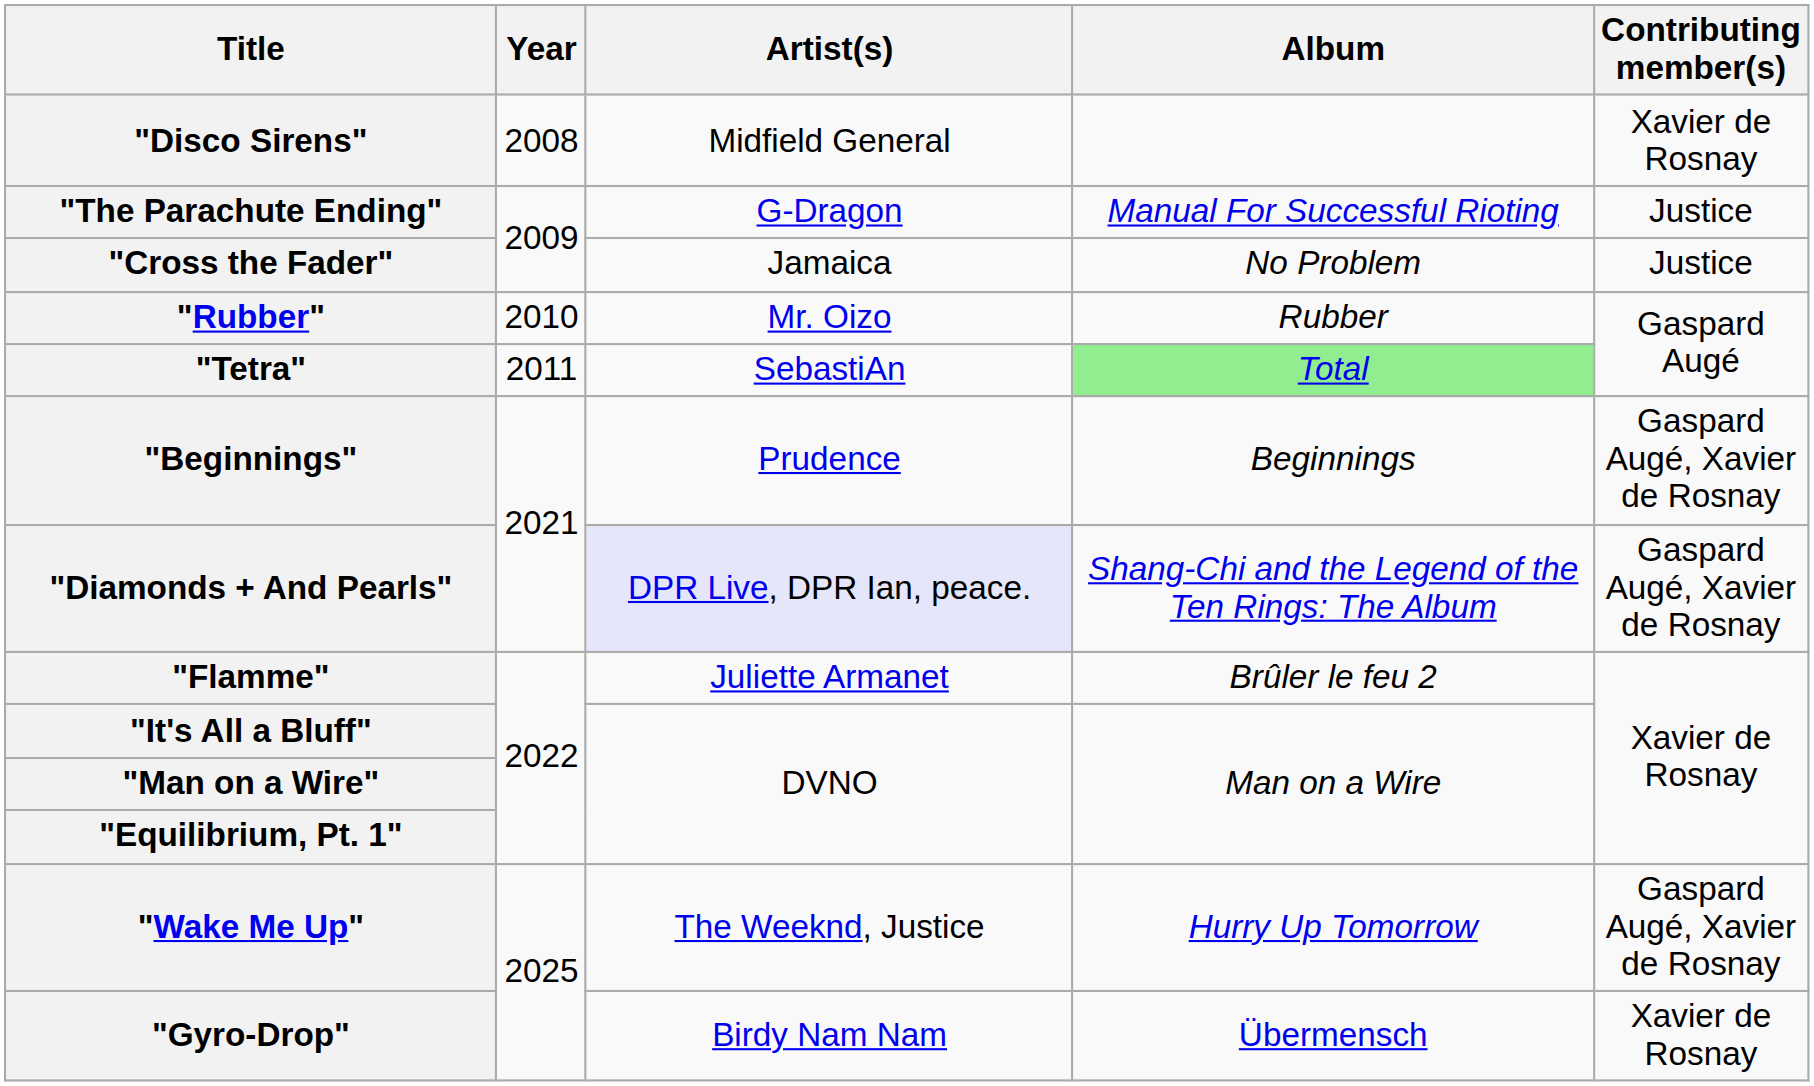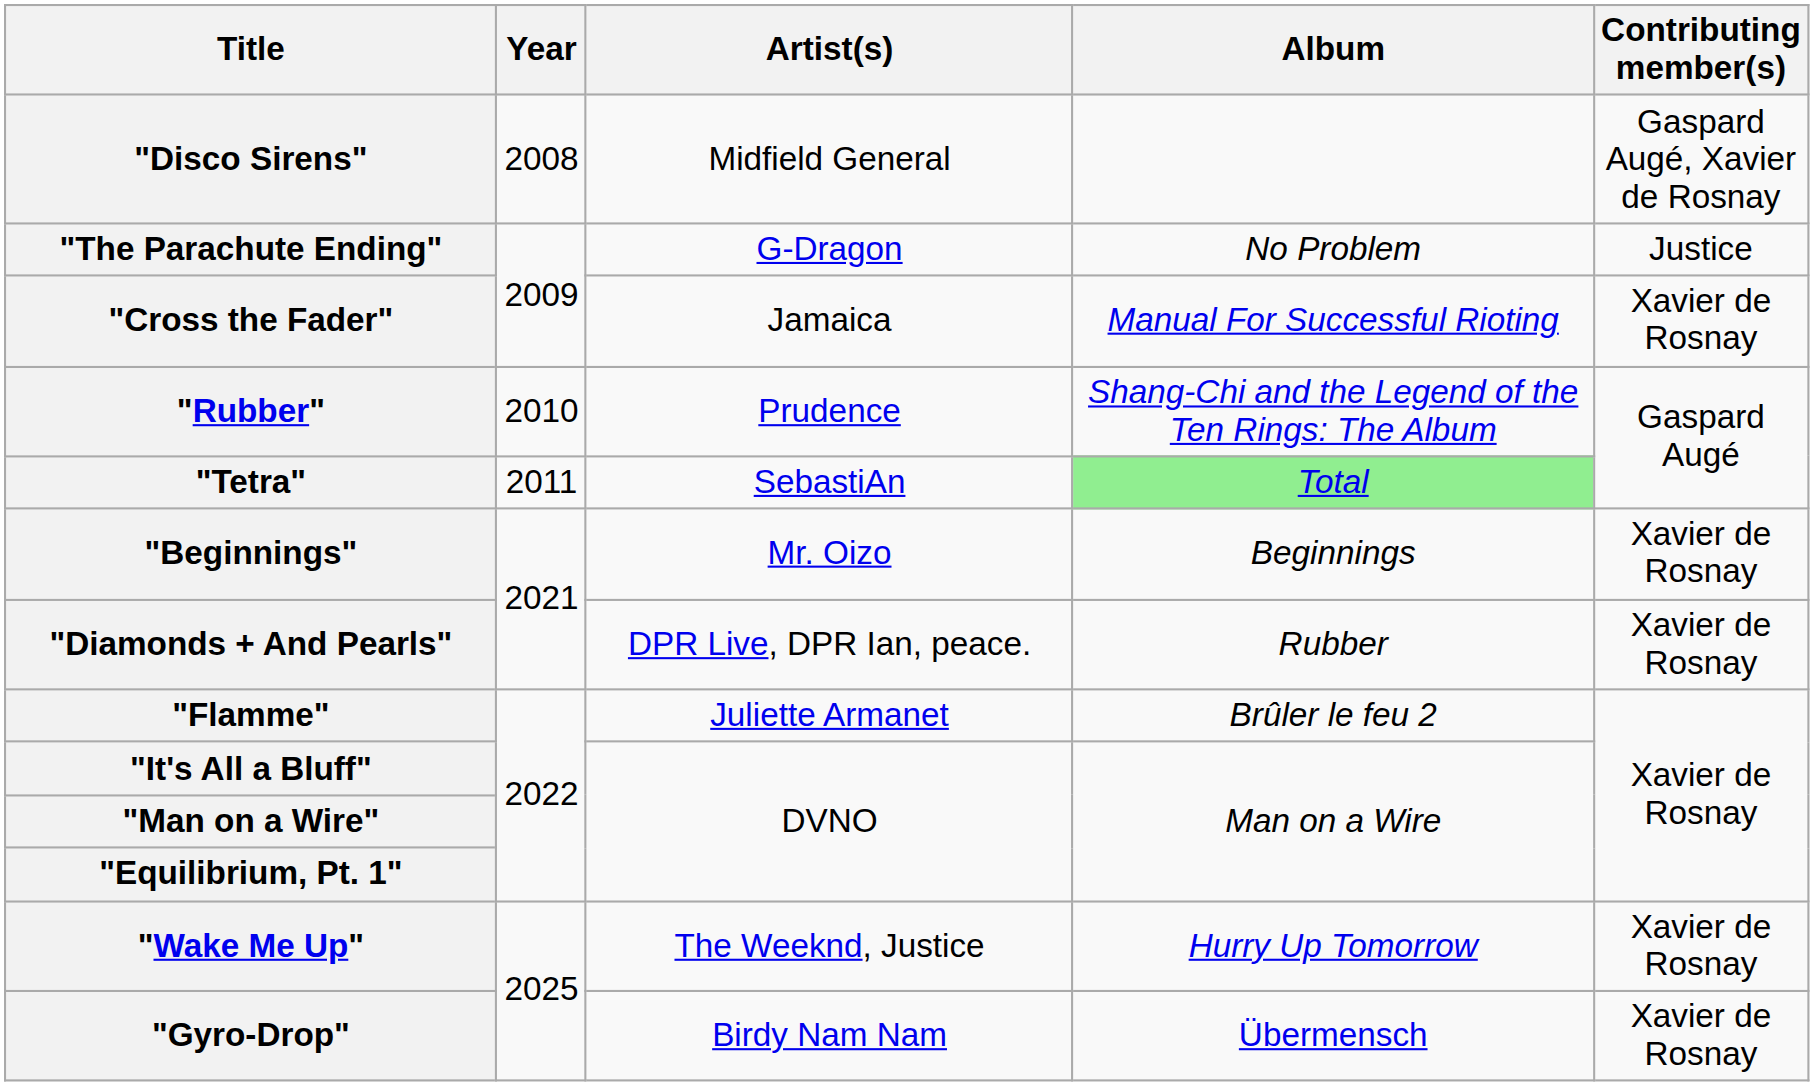"Disco Sirens" | Contributing member(s): Xavier de Rosnay -> Gaspard Augé, Xavier de Rosnay
"The Parachute Ending" | Album: Manual For Successful Rioting -> No Problem
"Cross the Fader" | Album: No Problem -> Manual For Successful Rioting
"Cross the Fader" | Contributing member(s): Justice -> Xavier de Rosnay
"Rubber" | Artist(s): Mr. Oizo -> Prudence
"Rubber" | Album: Rubber -> Shang-Chi and the Legend of the Ten Rings: The Album
"Beginnings" | Artist(s): Prudence -> Mr. Oizo
"Beginnings" | Contributing member(s): Gaspard Augé, Xavier de Rosnay -> Xavier de Rosnay
"Diamonds + And Pearls" | Artist(s): lavender background -> no background
"Diamonds + And Pearls" | Album: Shang-Chi and the Legend of the Ten Rings: The Album -> Rubber
"Diamonds + And Pearls" | Contributing member(s): Gaspard Augé, Xavier de Rosnay -> Xavier de Rosnay
"Wake Me Up" | Contributing member(s): Gaspard Augé, Xavier de Rosnay -> Xavier de Rosnay
